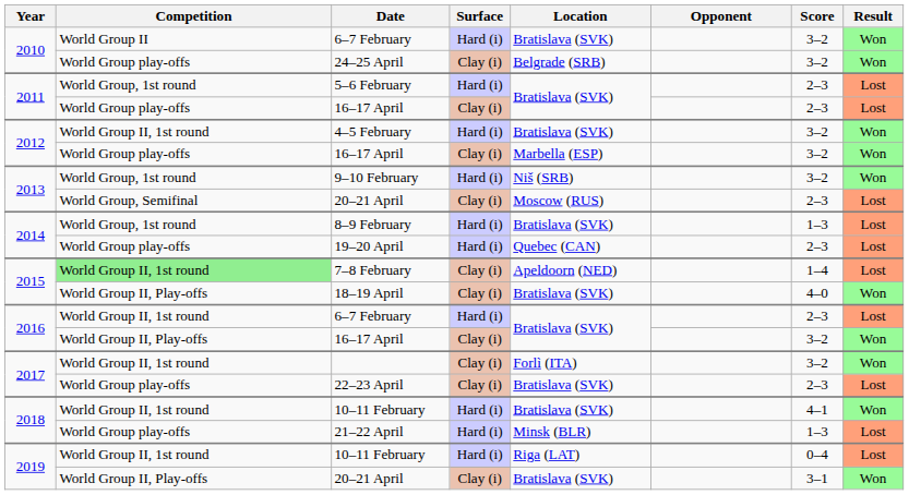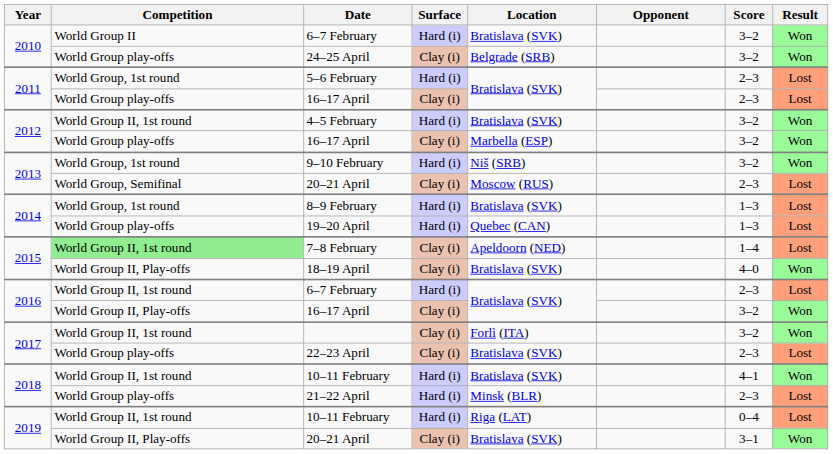19–20 April | Score: 2–3 -> 1–3
21–22 April | Score: 1–3 -> 2–3
